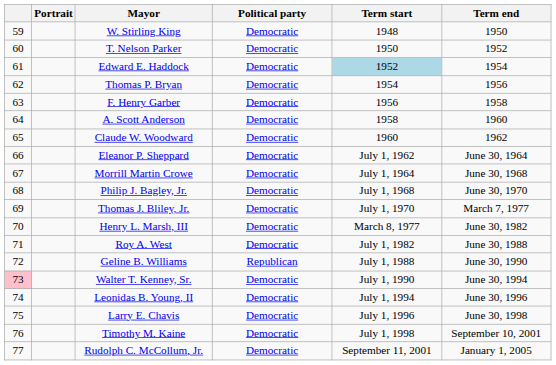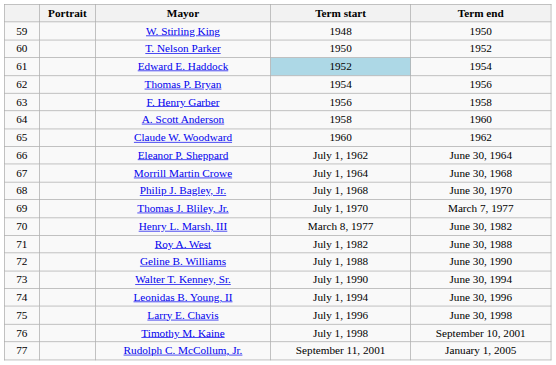- column: Political party | Democratic | Democratic | Democratic | Democratic | Democratic | Democratic | Democratic | Democratic | Democratic | Democratic | Democratic | Democratic | Democratic | Republican | Democratic | Democratic | Democratic | Democratic | Democratic
Walter T. Kenney, Sr. | column 1: pink background -> no background
